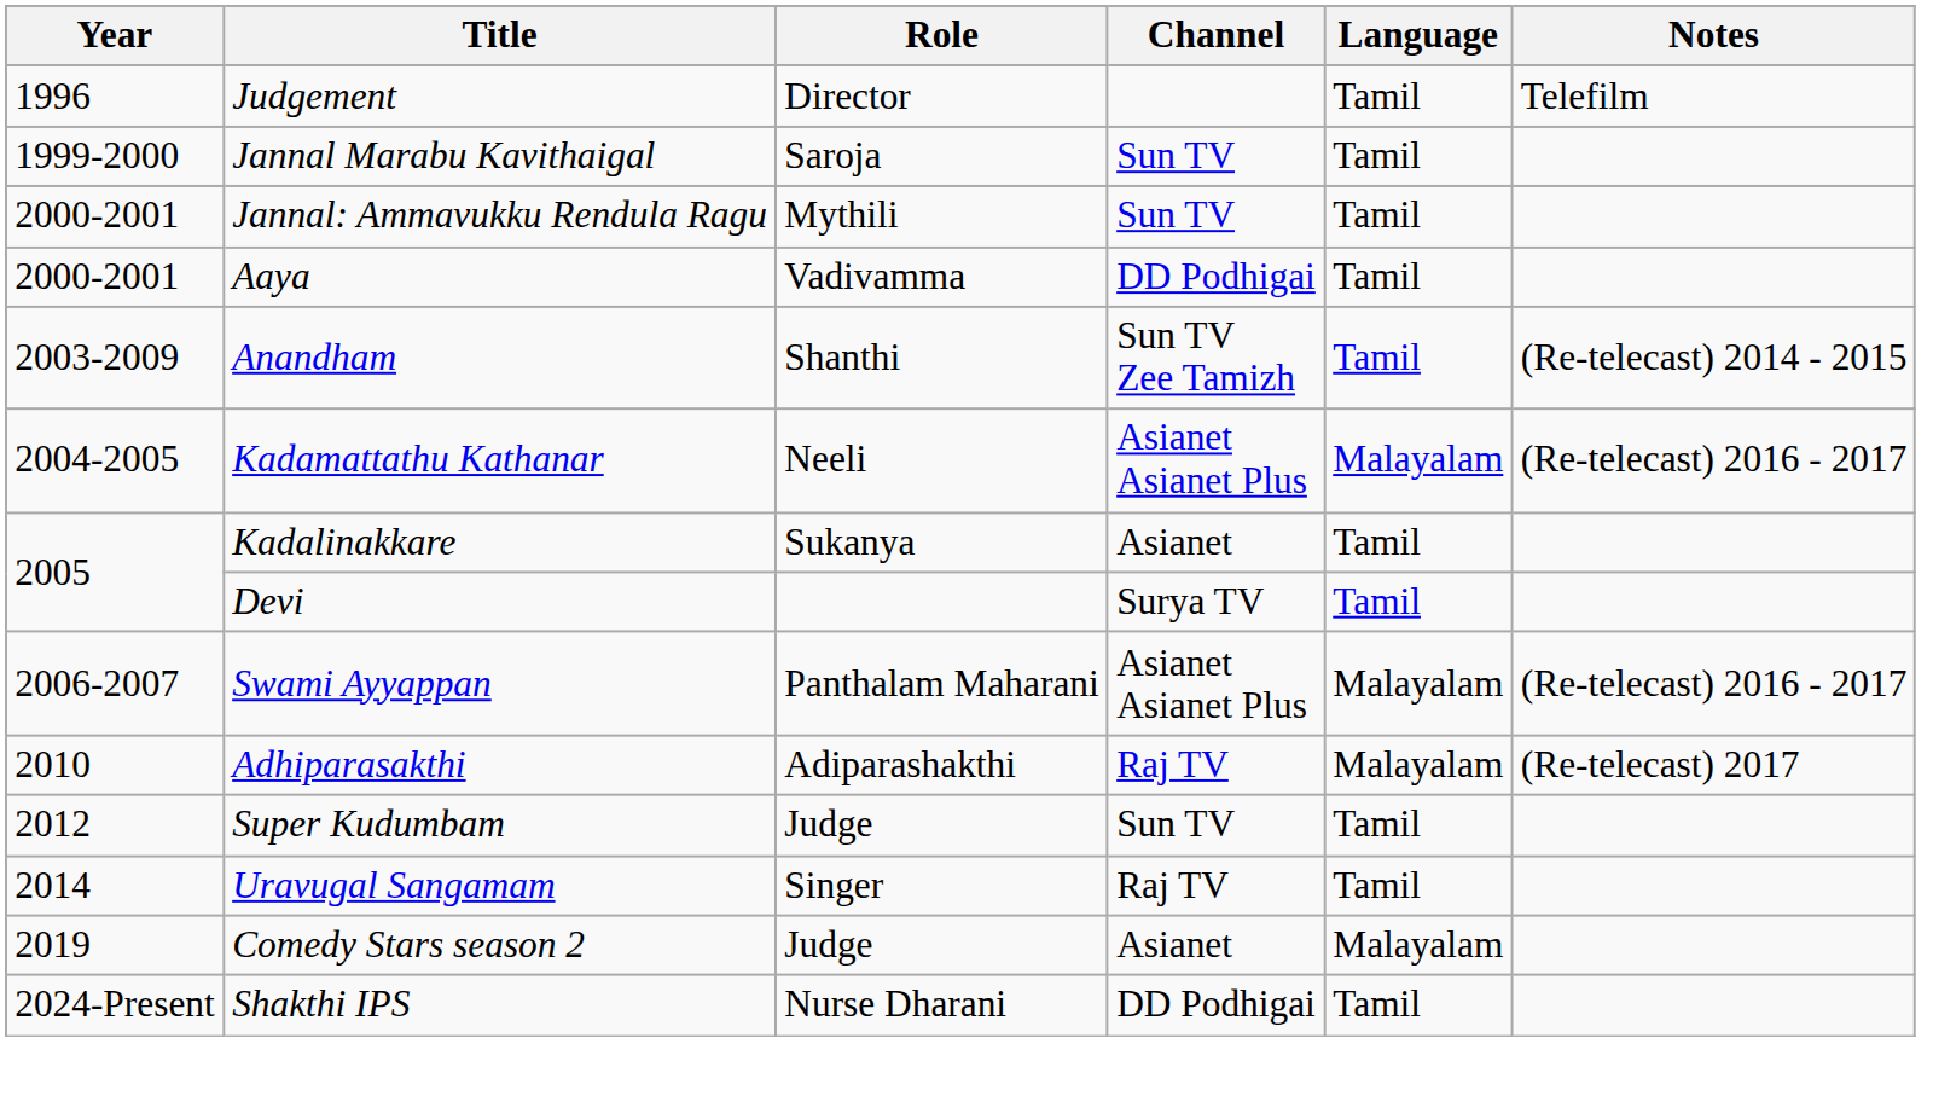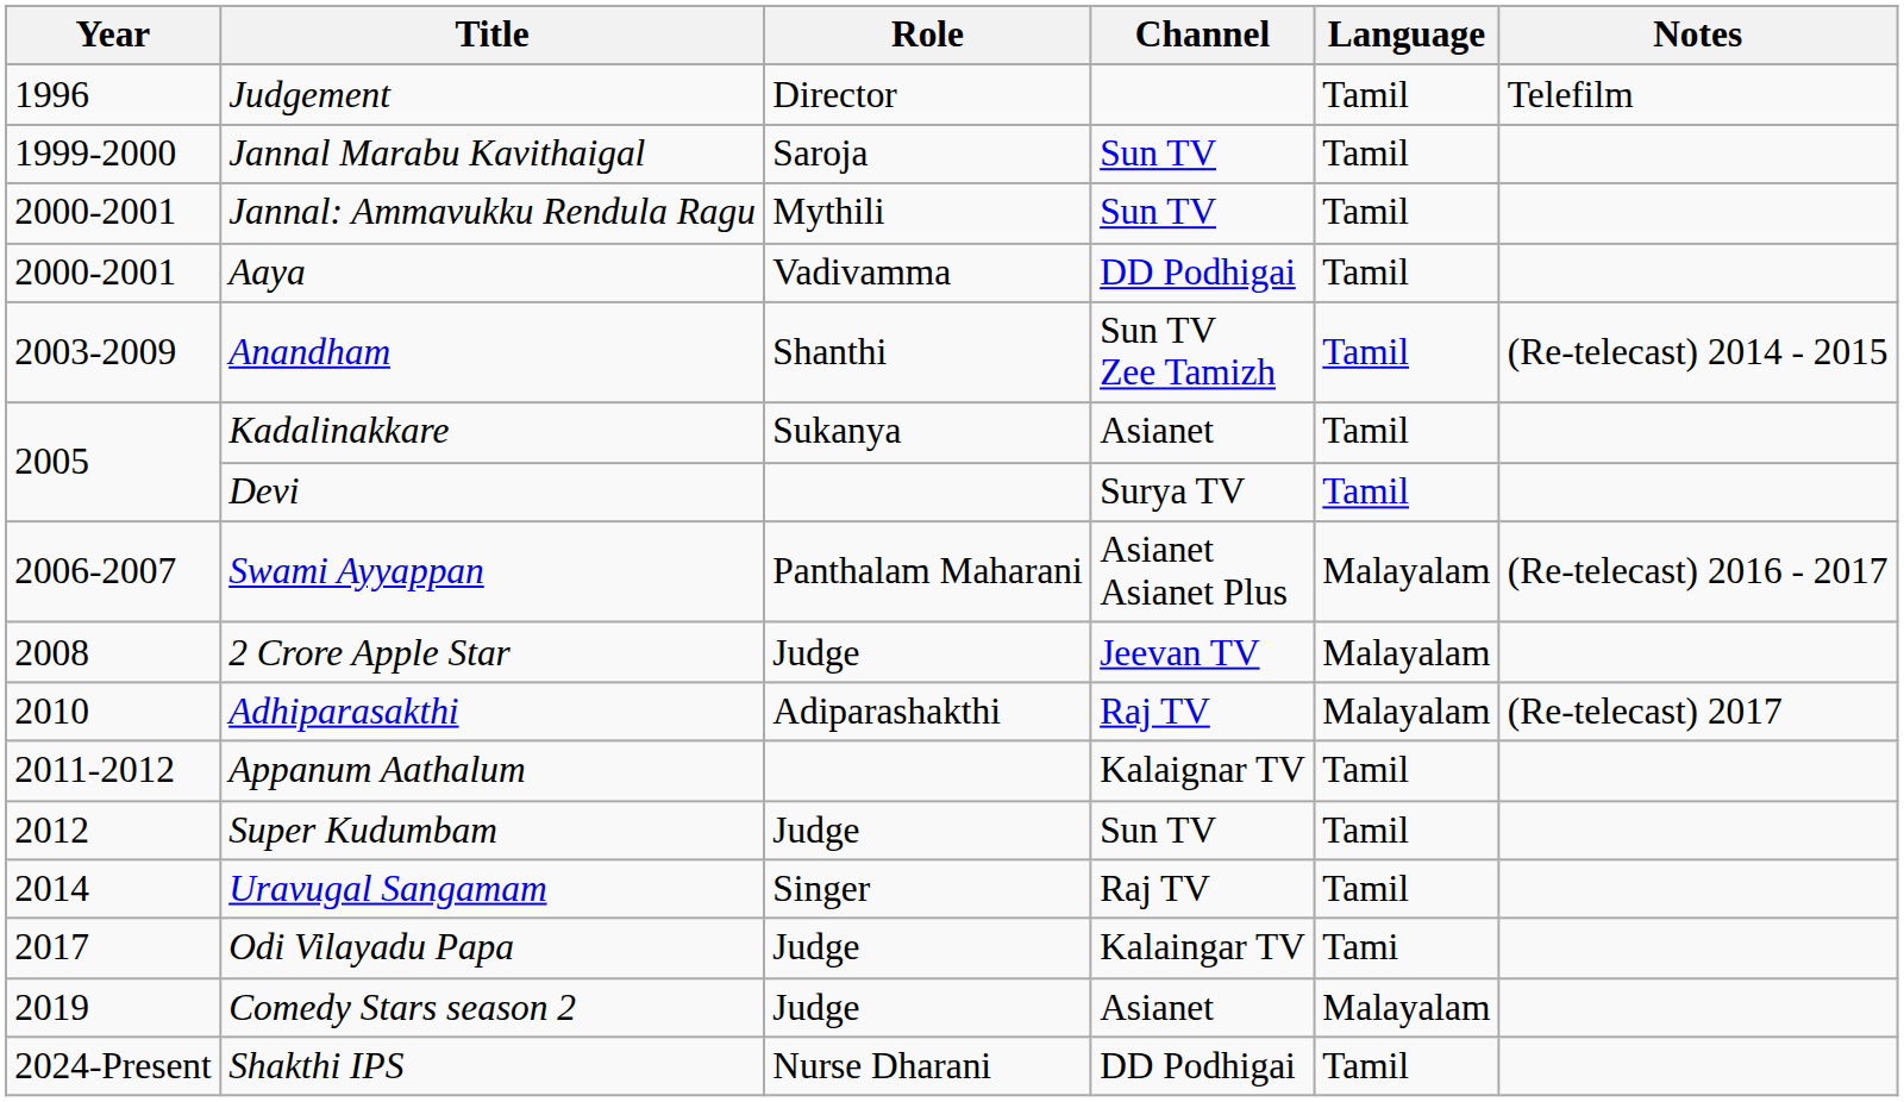- row: 2004-2005 | Kadamattathu Kathanar | Neeli | Asianet Asianet Plus | Malayalam | (Re-telecast) 2016 - 2017
+ row: 2008 | 2 Crore Apple Star | Judge | Jeevan TV | Malayalam
+ row: 2011-2012 | Appanum Aathalum | Kalaignar TV | Tamil
+ row: 2017 | Odi Vilayadu Papa | Judge | Kalaingar TV | Tami
